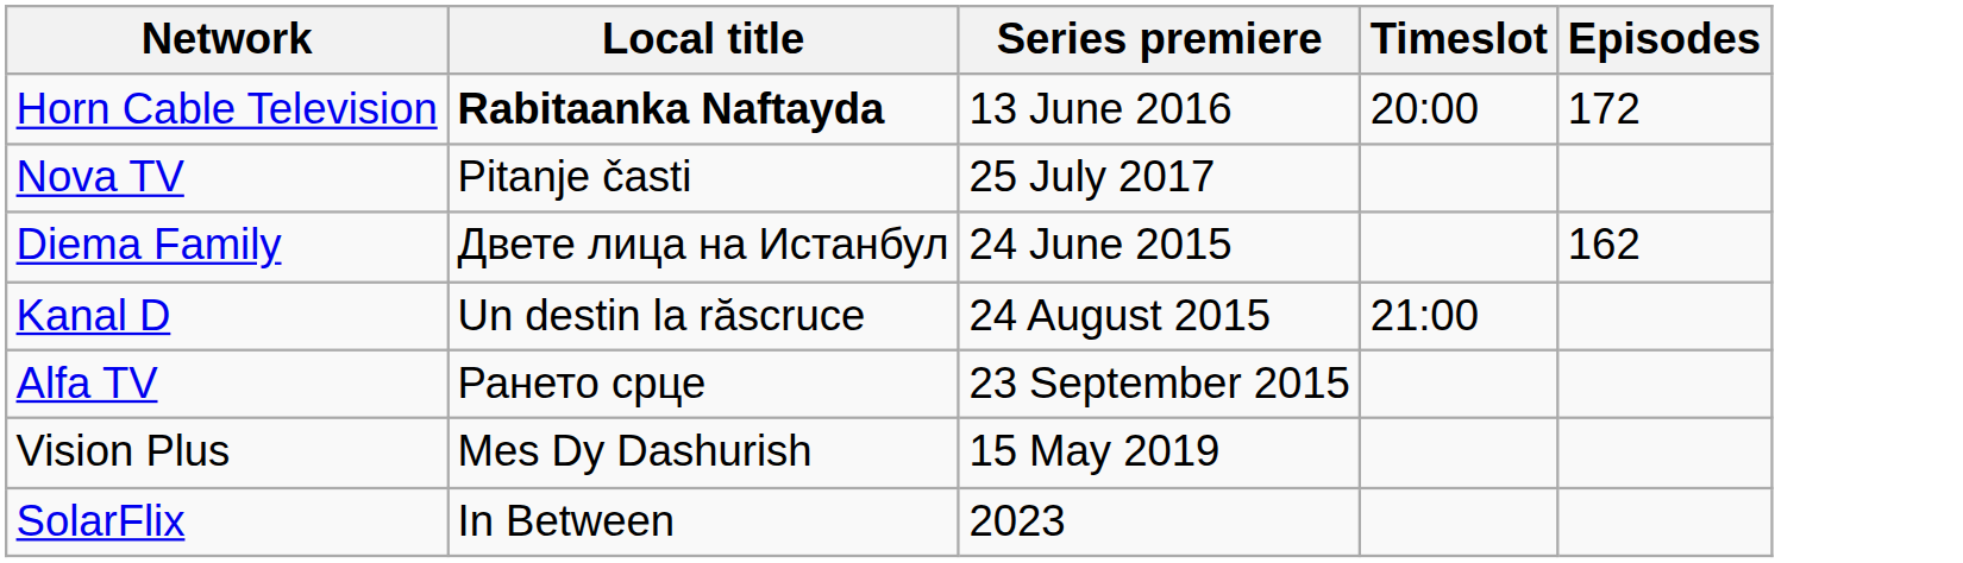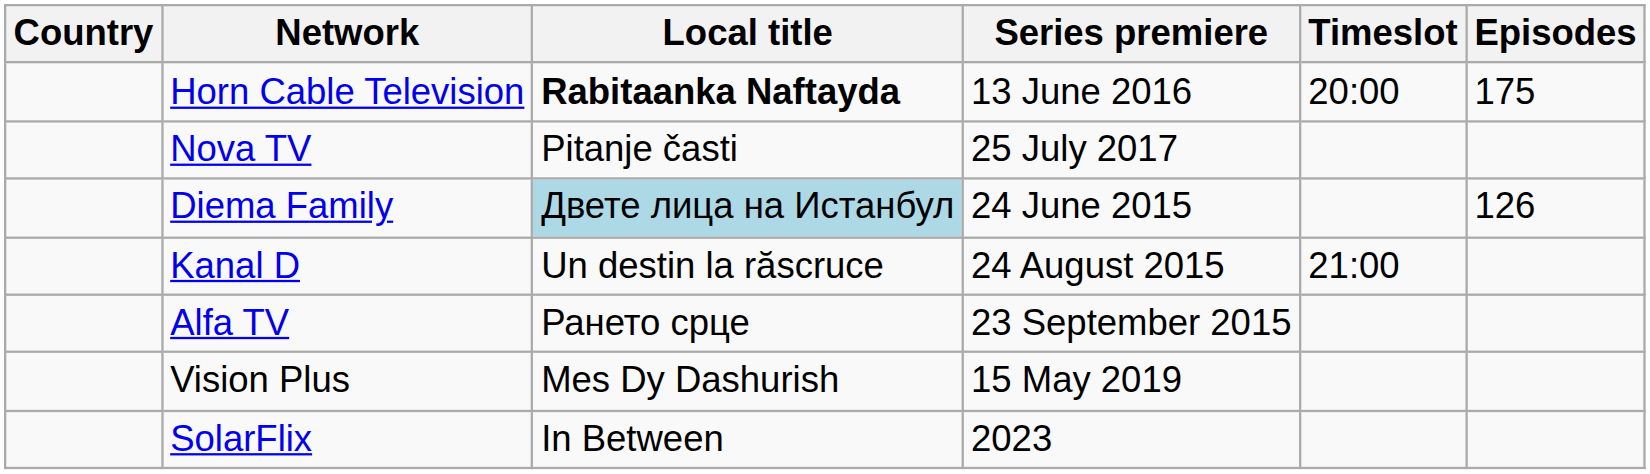+ column: Country
Horn Cable Television | Episodes: 172 -> 175
Diema Family | Local title: no background -> lightblue background
Diema Family | Episodes: 162 -> 126
